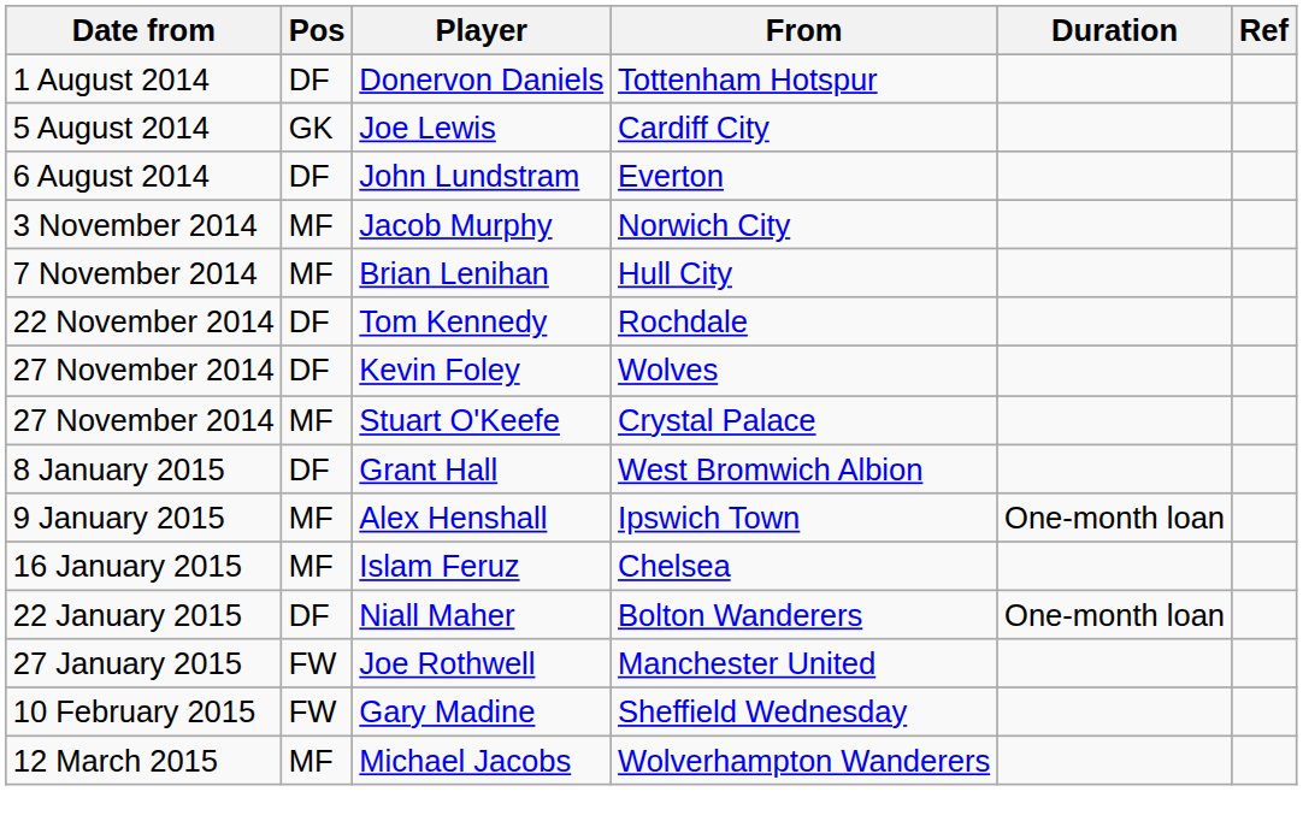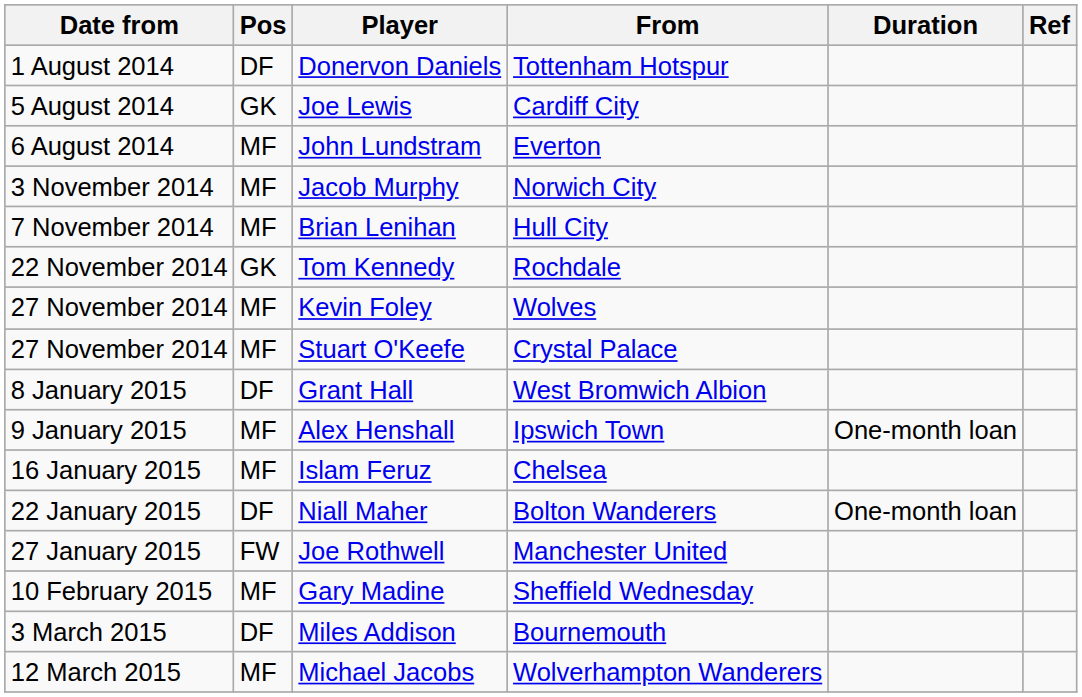John Lundstram | Pos: DF -> MF
Tom Kennedy | Pos: DF -> GK
Kevin Foley | Pos: DF -> MF
Gary Madine | Pos: FW -> MF
+ row: 3 March 2015 | DF | Miles Addison | Bournemouth
